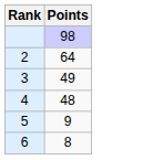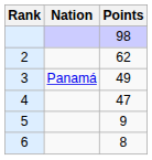+ column: Nation | Panamá
2 | Points: 64 -> 62
4 | Points: 48 -> 47
